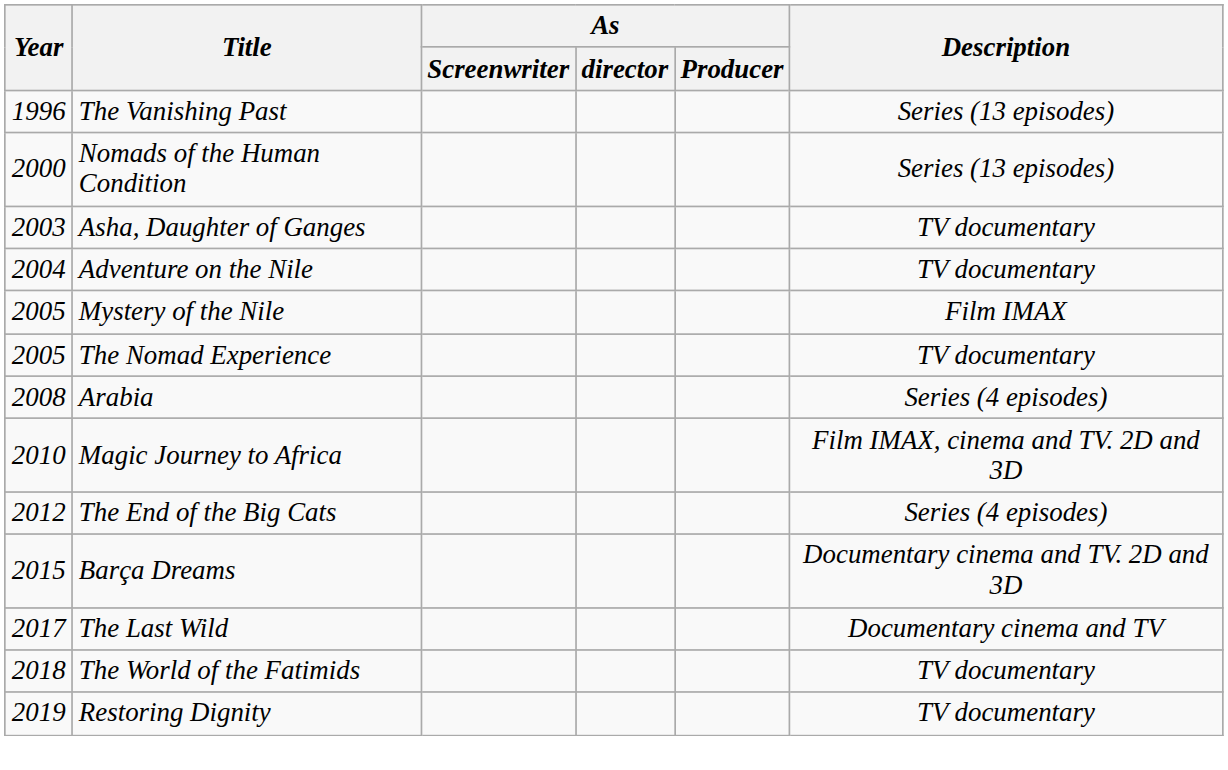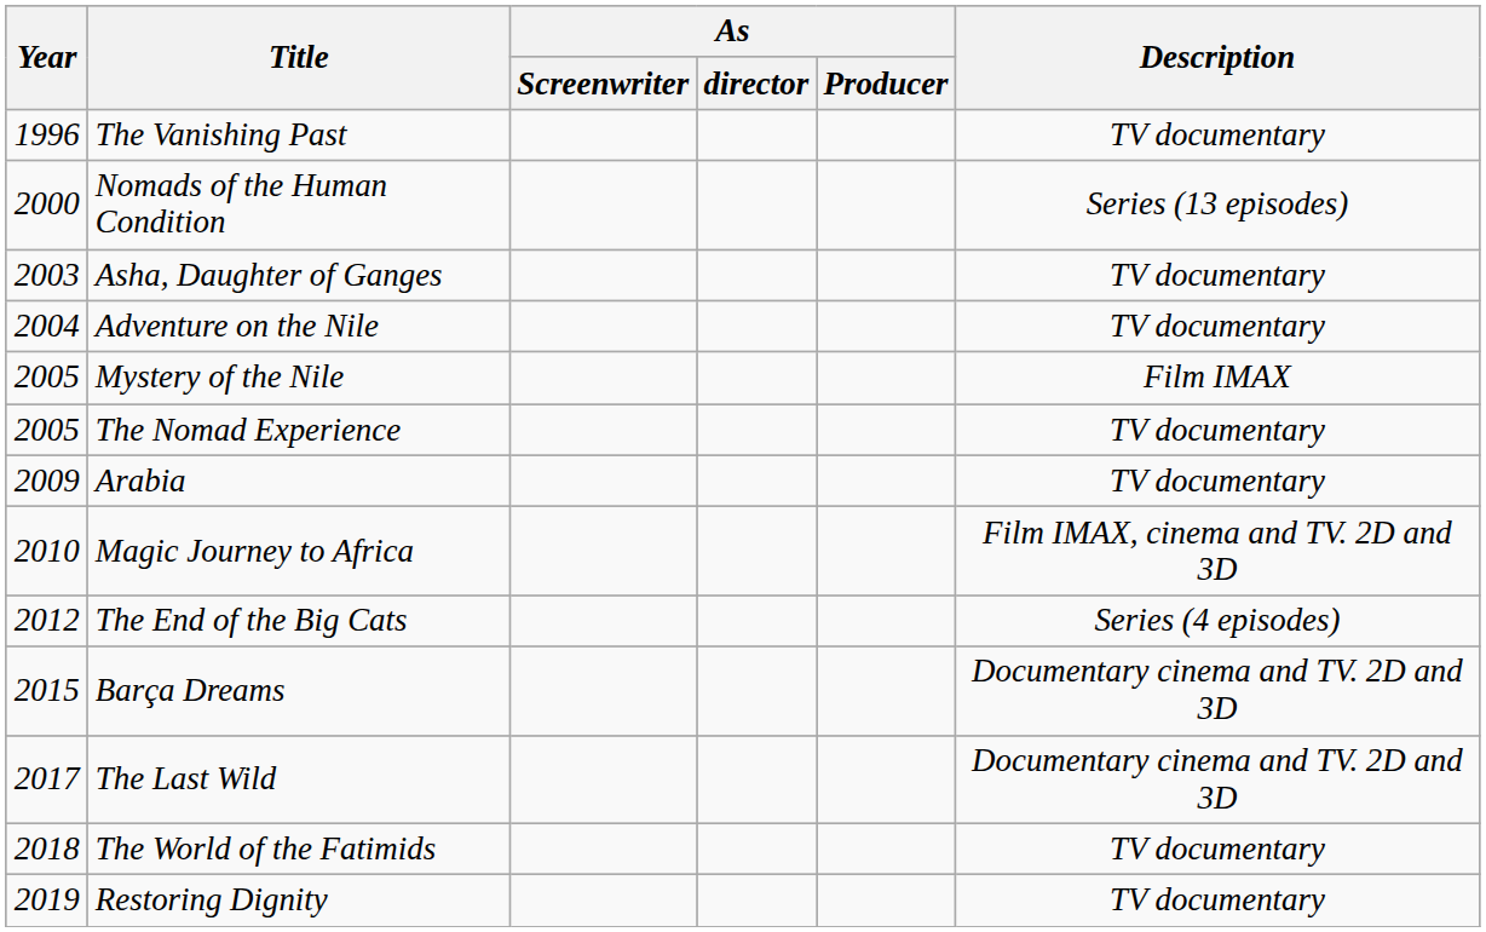The Vanishing Past | Description: Series (13 episodes) -> TV documentary
Arabia | Year: 2008 -> 2009
Arabia | Description: Series (4 episodes) -> TV documentary
The Last Wild | Description: Documentary cinema and TV -> Documentary cinema and TV. 2D and 3D
